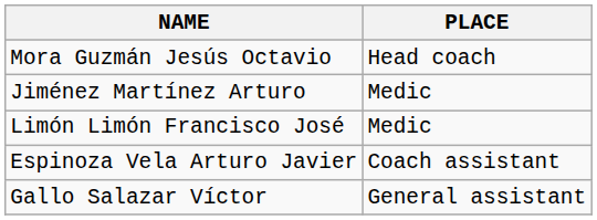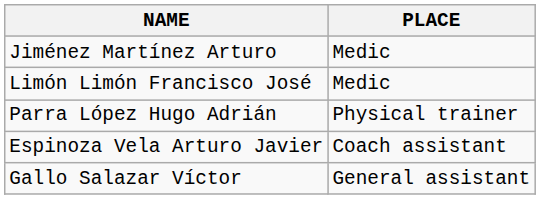- row: Mora Guzmán Jesús Octavio | Head coach
+ row: Parra López Hugo Adrián | Physical trainer
